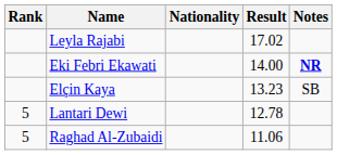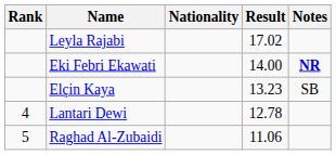Lantari Dewi | Rank: 5 -> 4
